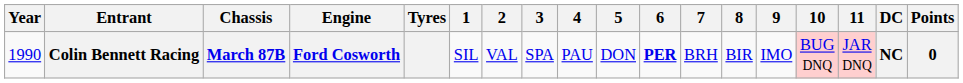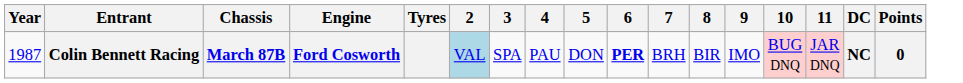- column: 1 | SIL
Colin Bennett Racing | Year: 1990 -> 1987
Colin Bennett Racing | 2: no background -> lightblue background
